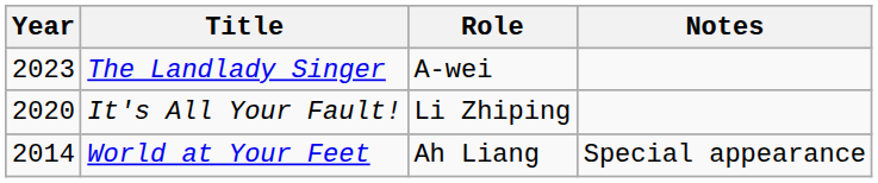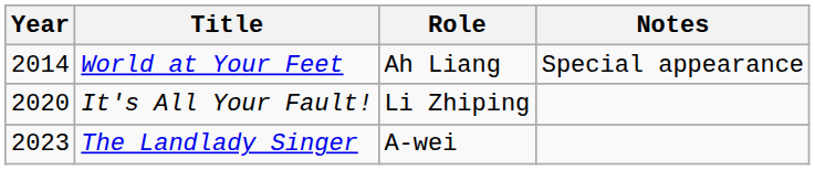rows swapped: World at Your Feet <-> The Landlady Singer
